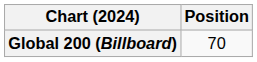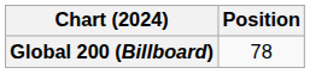Global 200 (Billboard) | Position: 70 -> 78
